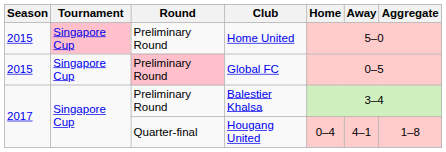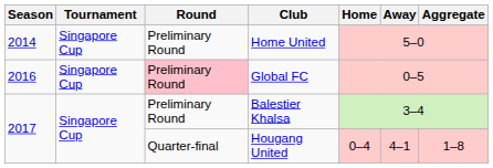Home United | Season: 2015 -> 2014
Home United | Tournament: pink background -> no background
Global FC | Season: 2015 -> 2016
